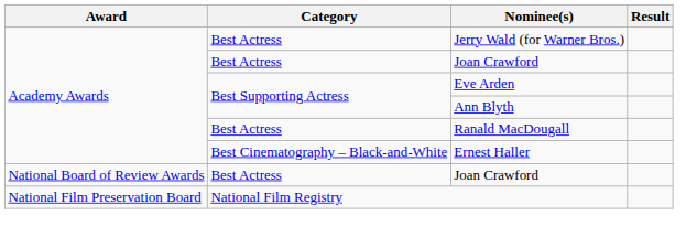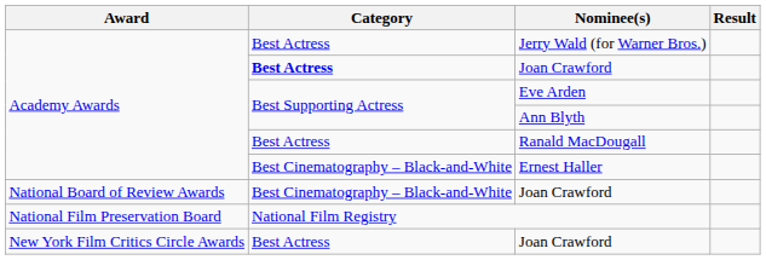Academy Awards / Joan Crawford | Category: normal -> bold
National Board of Review Awards / Joan Crawford | Category: Best Actress -> Best Cinematography – Black-and-White
+ row: New York Film Critics Circle Awards | Best Actress | Joan Crawford
